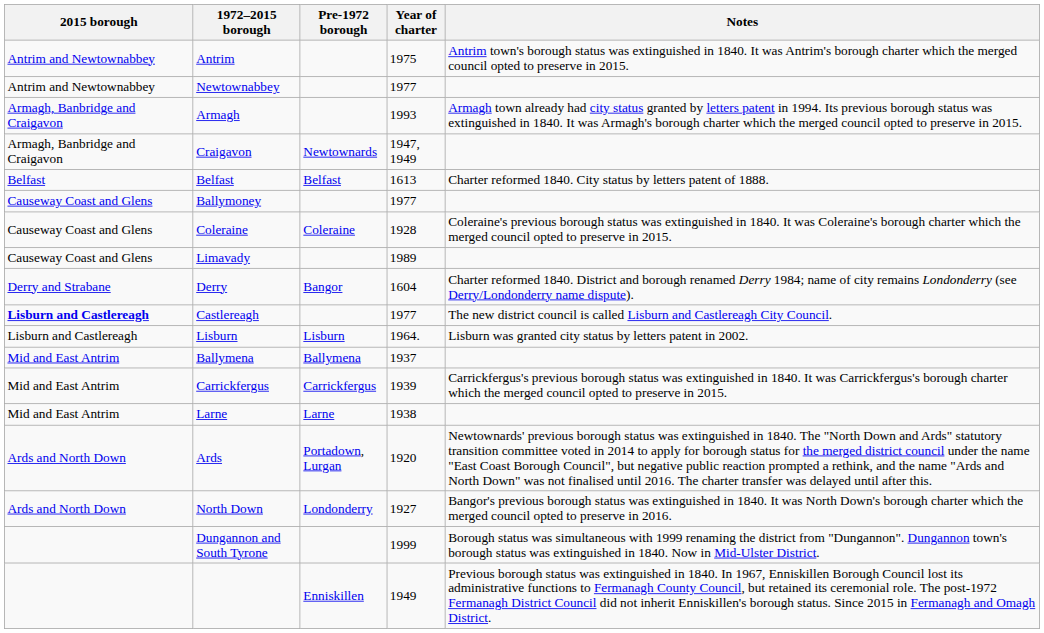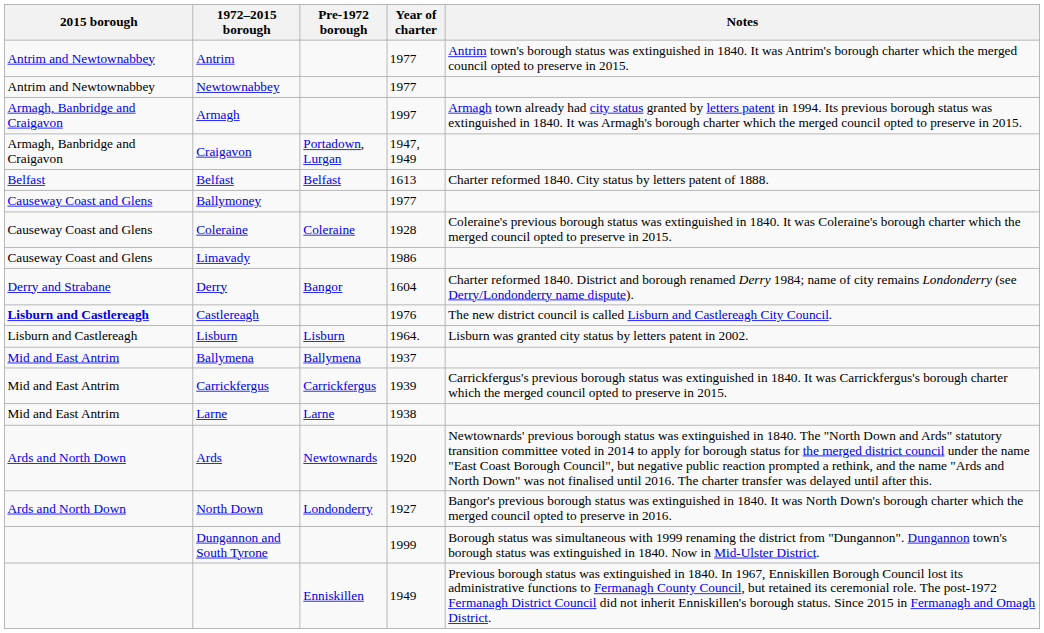Antrim | Year of charter: 1975 -> 1977
Armagh | Year of charter: 1993 -> 1997
Craigavon | Pre-1972 borough: Newtownards -> Portadown, Lurgan
Limavady | Year of charter: 1989 -> 1986
Castlereagh | Year of charter: 1977 -> 1976
Ards | Pre-1972 borough: Portadown, Lurgan -> Newtownards
